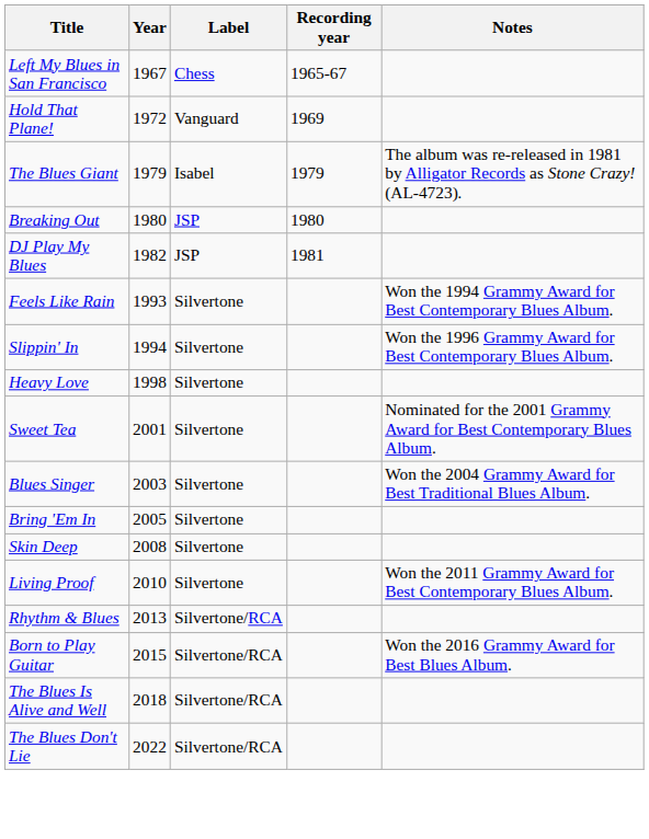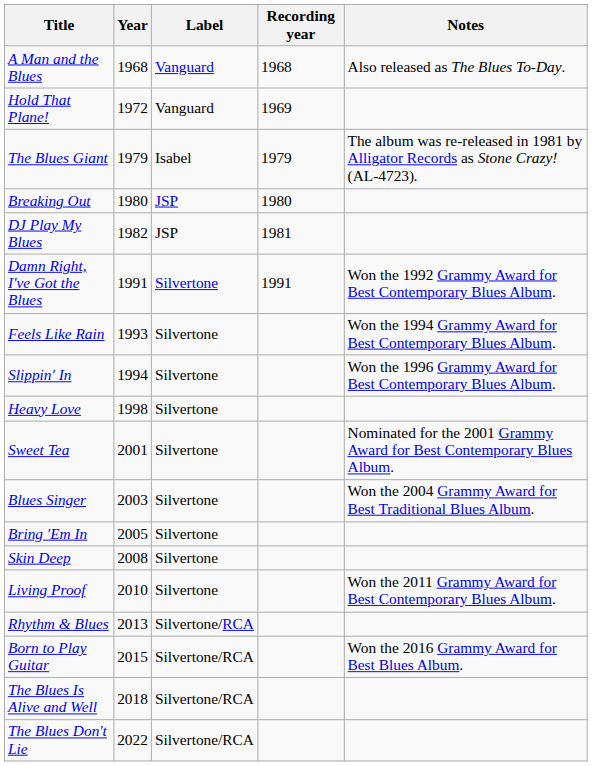- row: Left My Blues in San Francisco | 1967 | Chess | 1965-67
+ row: A Man and the Blues | 1968 | Vanguard | 1968 | Also released as The Blues To-Day.
+ row: Damn Right, I've Got the Blues | 1991 | Silvertone | 1991 | Won the 1992 Grammy Award for Best Contemporary Blues Album.
